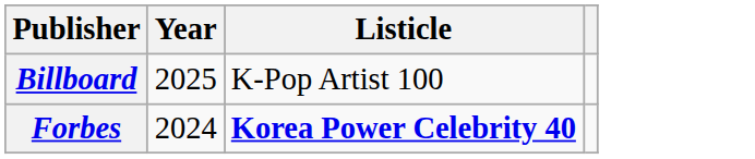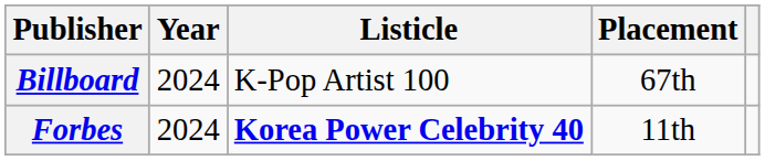+ column: Placement | 67th | 11th
Billboard | Year: 2025 -> 2024
